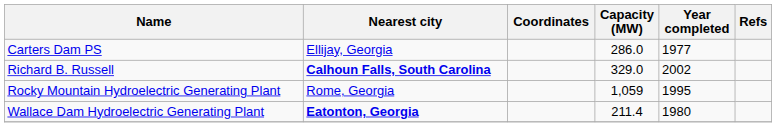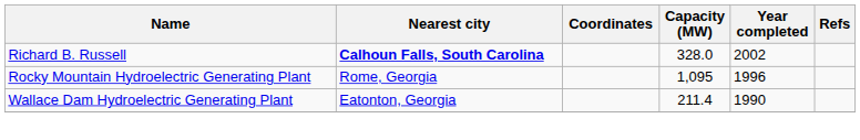- row: Carters Dam PS | Ellijay, Georgia | 286.0 | 1977
Richard B. Russell | Capacity (MW): 329.0 -> 328.0
Rocky Mountain Hydroelectric Generating Plant | Capacity (MW): 1,059 -> 1,095
Rocky Mountain Hydroelectric Generating Plant | Year completed: 1995 -> 1996
Wallace Dam Hydroelectric Generating Plant | Nearest city: bold -> normal
Wallace Dam Hydroelectric Generating Plant | Year completed: 1980 -> 1990
